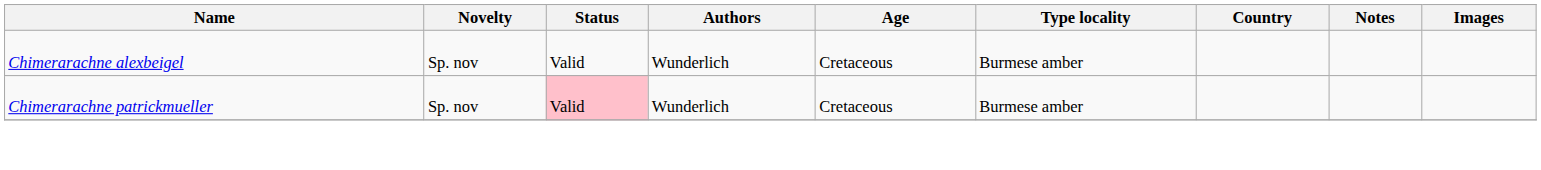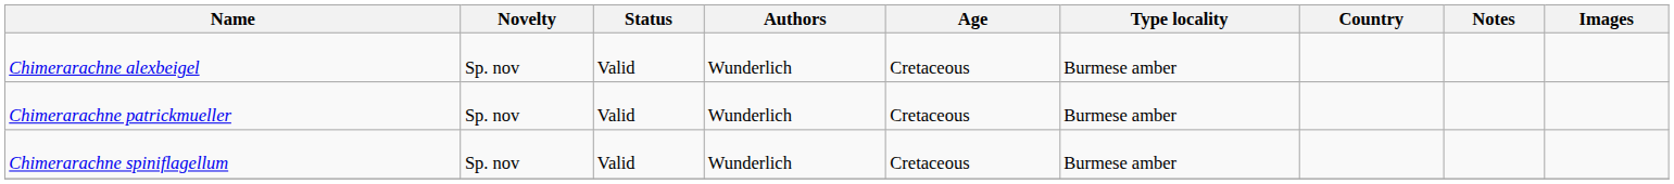Chimerarachne patrickmueller | Status: pink background -> no background
+ row: Chimerarachne spiniflagellum | Sp. nov | Valid | Wunderlich | Cretaceous | Burmese amber
